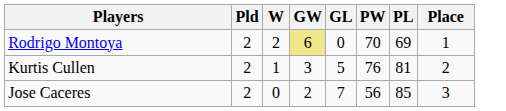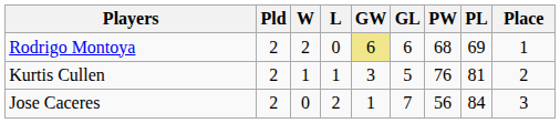+ column: L | 0 | 1 | 2
Rodrigo Montoya | GL: 0 -> 6
Rodrigo Montoya | PW: 70 -> 68
Jose Caceres | GW: 2 -> 1
Jose Caceres | PL: 85 -> 84
